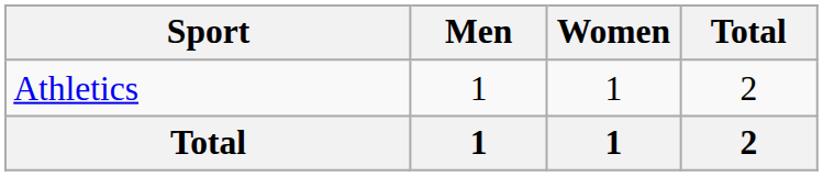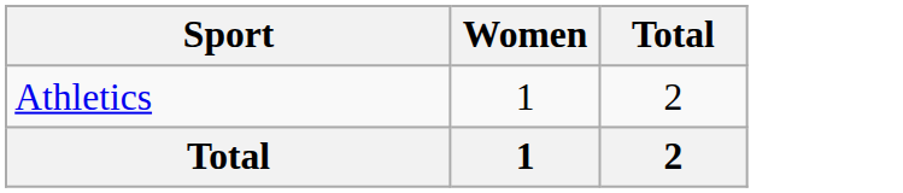- column: Men | 1 | 1
